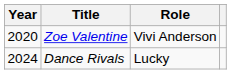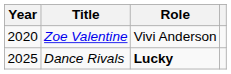Dance Rivals | Year: 2024 -> 2025
Dance Rivals | Role: normal -> bold
